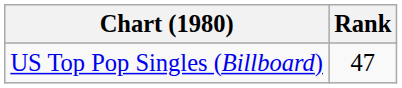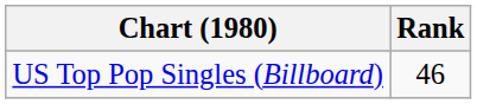US Top Pop Singles (Billboard) | Rank: 47 -> 46
